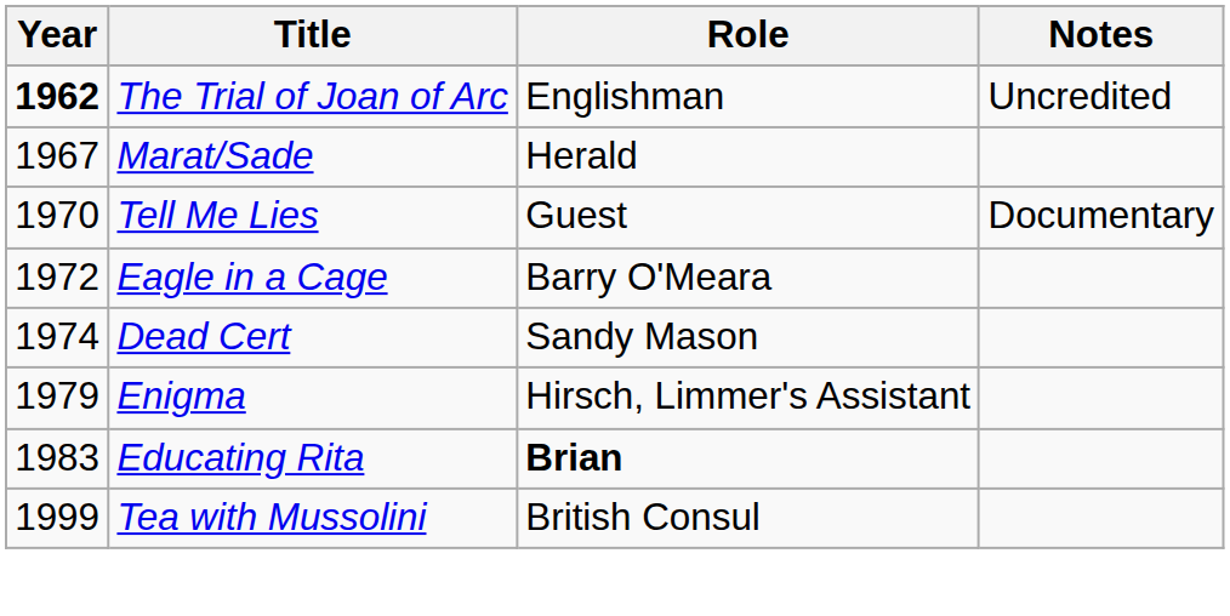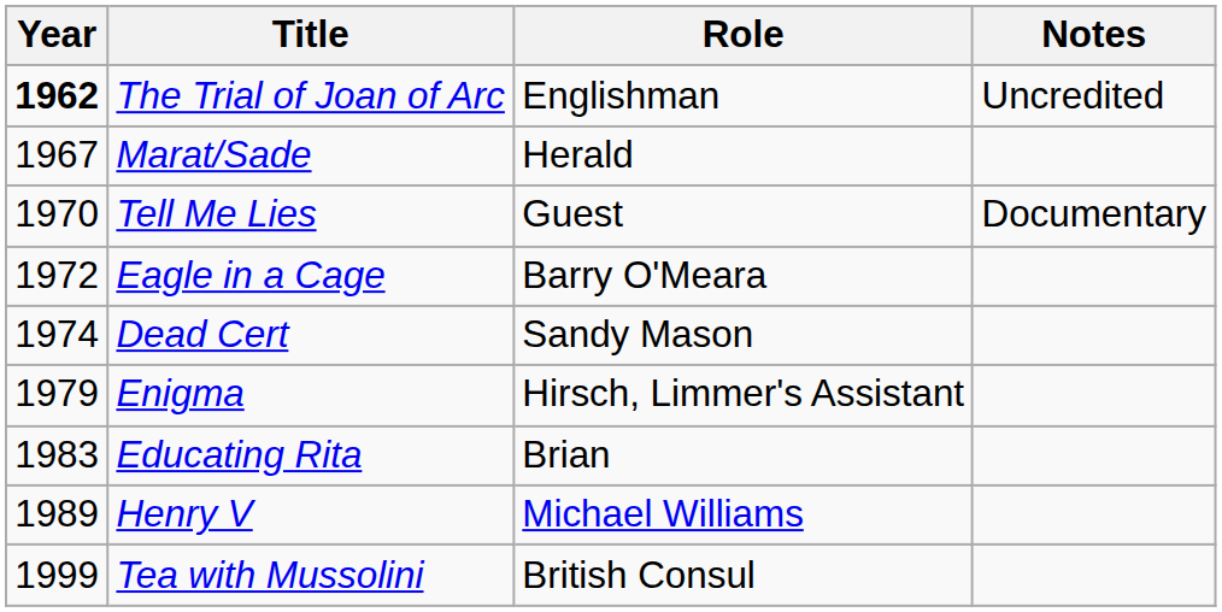Educating Rita | Role: bold -> normal
+ row: 1989 | Henry V | Michael Williams
